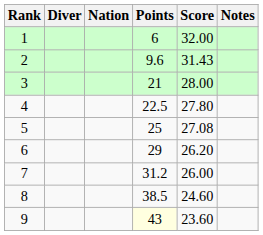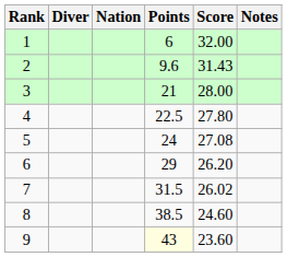5 | Points: 25 -> 24
7 | Points: 31.2 -> 31.5
7 | Score: 26.00 -> 26.02
